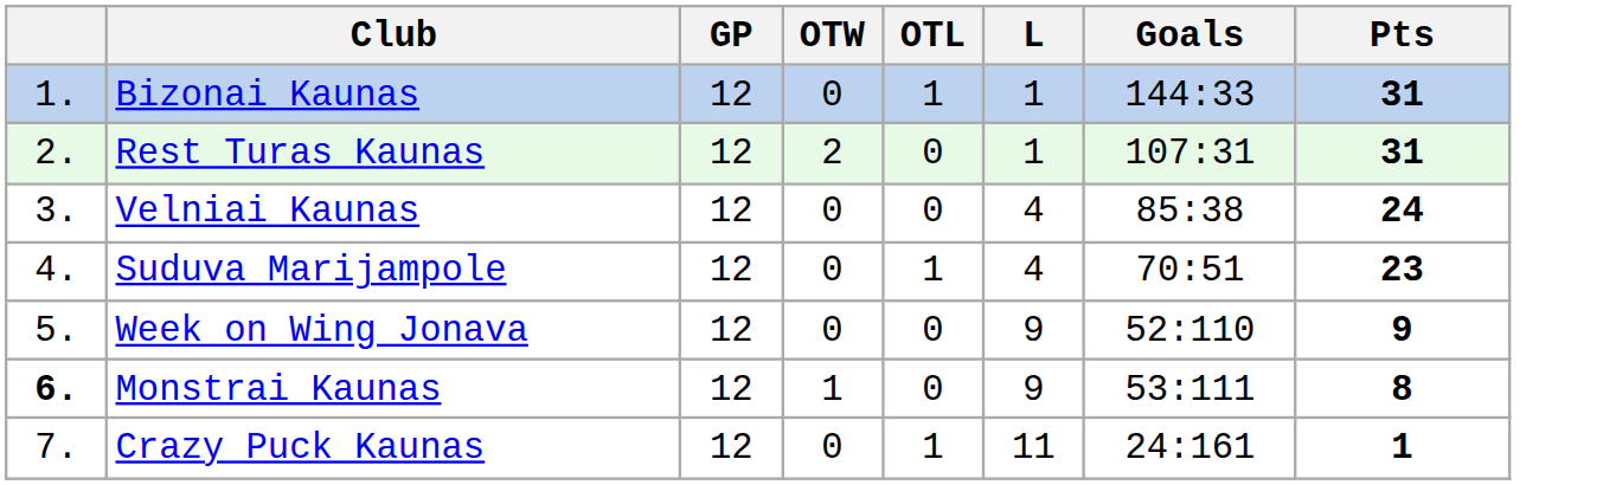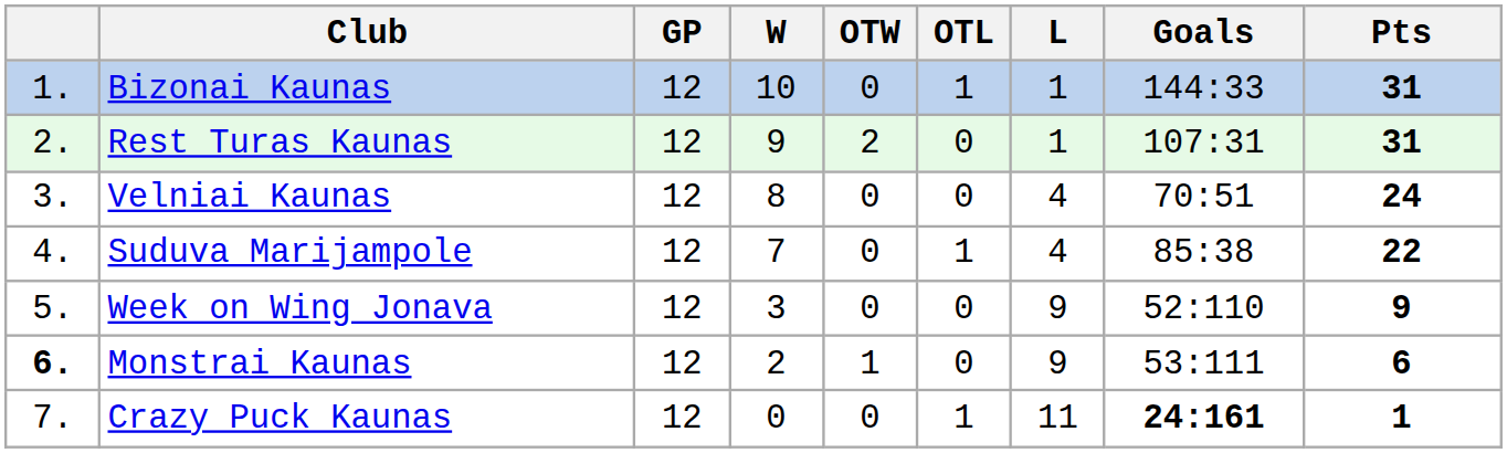+ column: W | 10 | 9 | 8 | 7 | 3 | 2 | 0
Velniai Kaunas | Goals: 85:38 -> 70:51
Suduva Marijampole | Goals: 70:51 -> 85:38
Suduva Marijampole | Pts: 23 -> 22
Monstrai Kaunas | Pts: 8 -> 6
Crazy Puck Kaunas | Goals: normal -> bold
